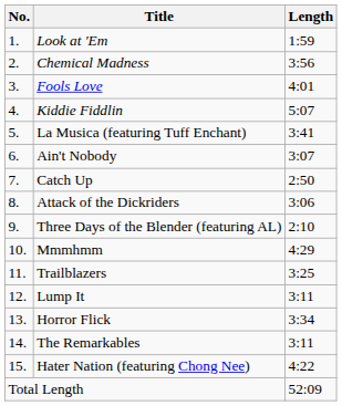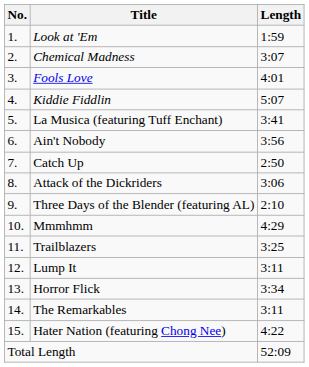Chemical Madness | Length: 3:56 -> 3:07
Ain't Nobody | Length: 3:07 -> 3:56
